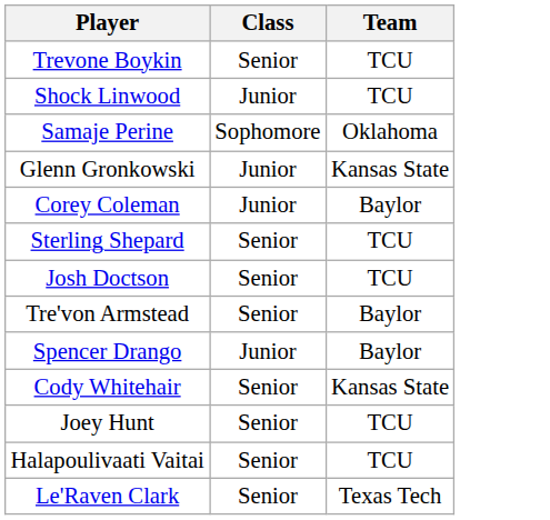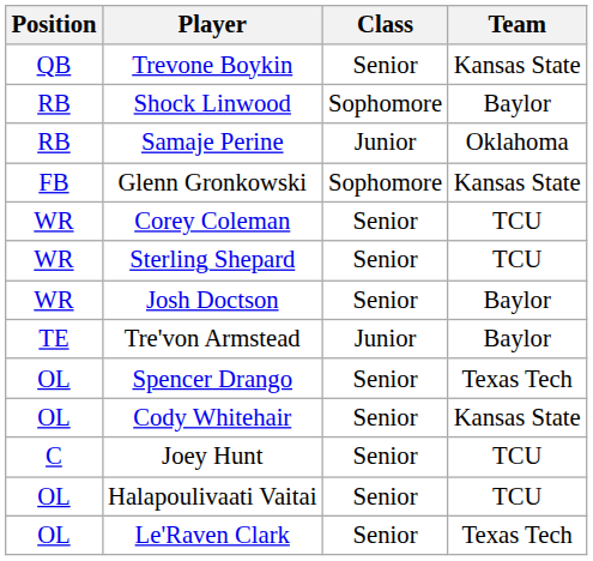+ column: Position | QB | RB | RB | FB | WR | WR | WR | TE | OL | OL | C | OL | OL
Trevone Boykin | Team: TCU -> Kansas State
Shock Linwood | Class: Junior -> Sophomore
Shock Linwood | Team: TCU -> Baylor
Samaje Perine | Class: Sophomore -> Junior
Glenn Gronkowski | Class: Junior -> Sophomore
Corey Coleman | Class: Junior -> Senior
Corey Coleman | Team: Baylor -> TCU
Josh Doctson | Team: TCU -> Baylor
Tre'von Armstead | Class: Senior -> Junior
Spencer Drango | Class: Junior -> Senior
Spencer Drango | Team: Baylor -> Texas Tech
